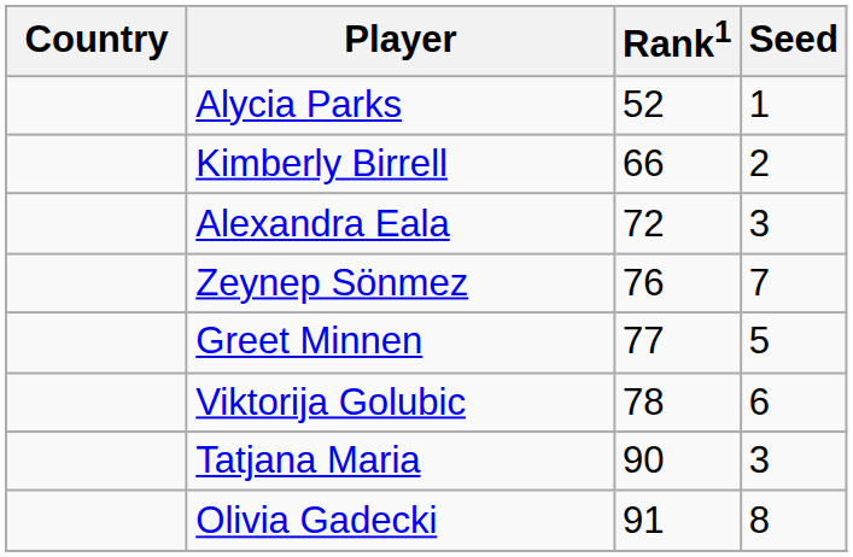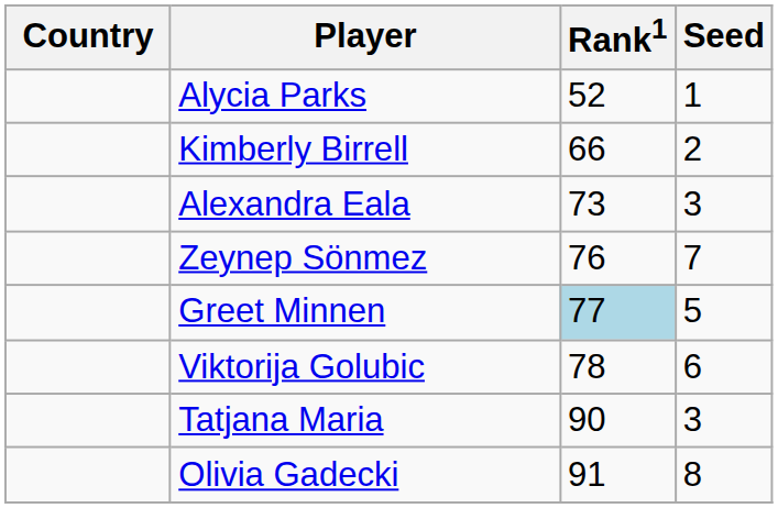Alexandra Eala | Rank1: 72 -> 73
Greet Minnen | Rank1: no background -> lightblue background
